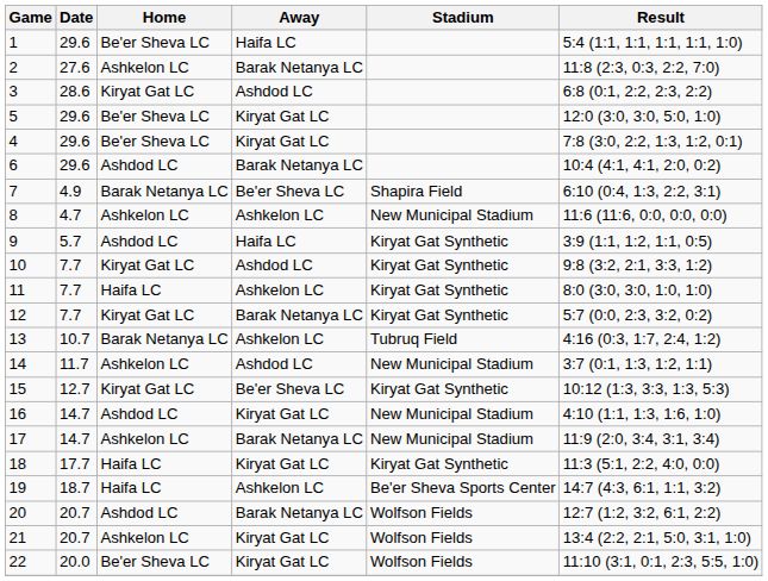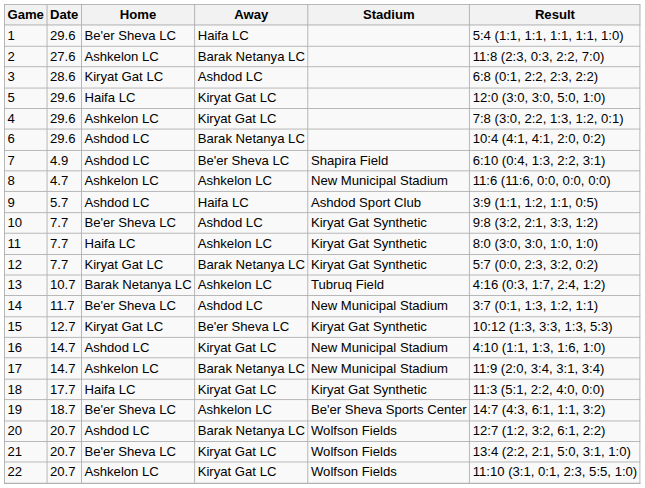5 | Home: Be'er Sheva LC -> Haifa LC
4 | Home: Be'er Sheva LC -> Ashkelon LC
7 | Home: Barak Netanya LC -> Ashdod LC
9 | Stadium: Kiryat Gat Synthetic -> Ashdod Sport Club
10 | Home: Kiryat Gat LC -> Be'er Sheva LC
14 | Home: Ashkelon LC -> Be'er Sheva LC
19 | Home: Haifa LC -> Be'er Sheva LC
21 | Home: Ashkelon LC -> Be'er Sheva LC
22 | Date: 20.0 -> 20.7
22 | Home: Be'er Sheva LC -> Ashkelon LC
